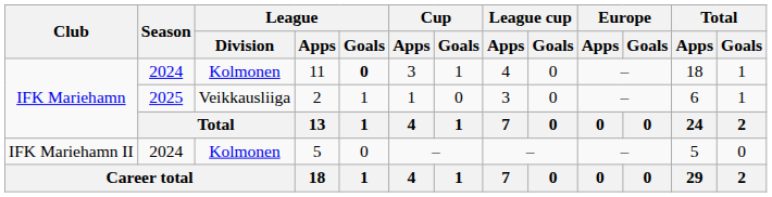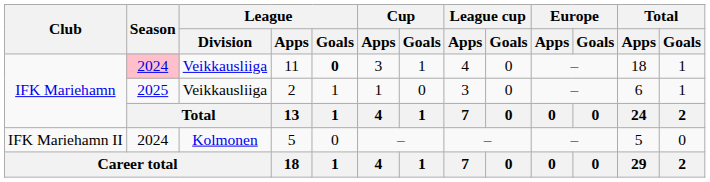11 | Season: no background -> pink background
11 | League / Division: Kolmonen -> Veikkausliiga
